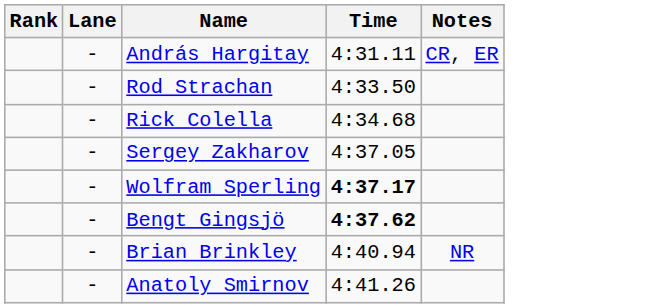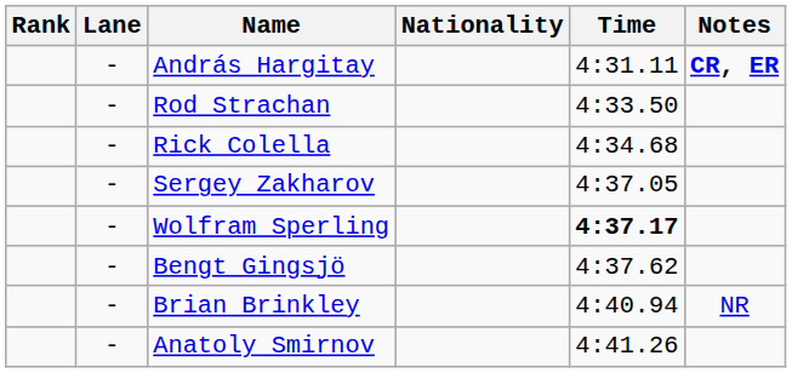+ column: Nationality
András Hargitay | Notes: normal -> bold
Bengt Gingsjö | Time: bold -> normal
